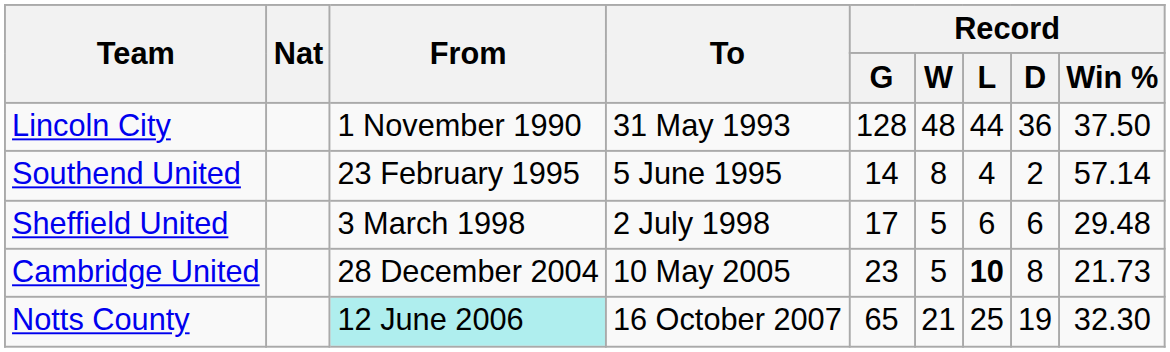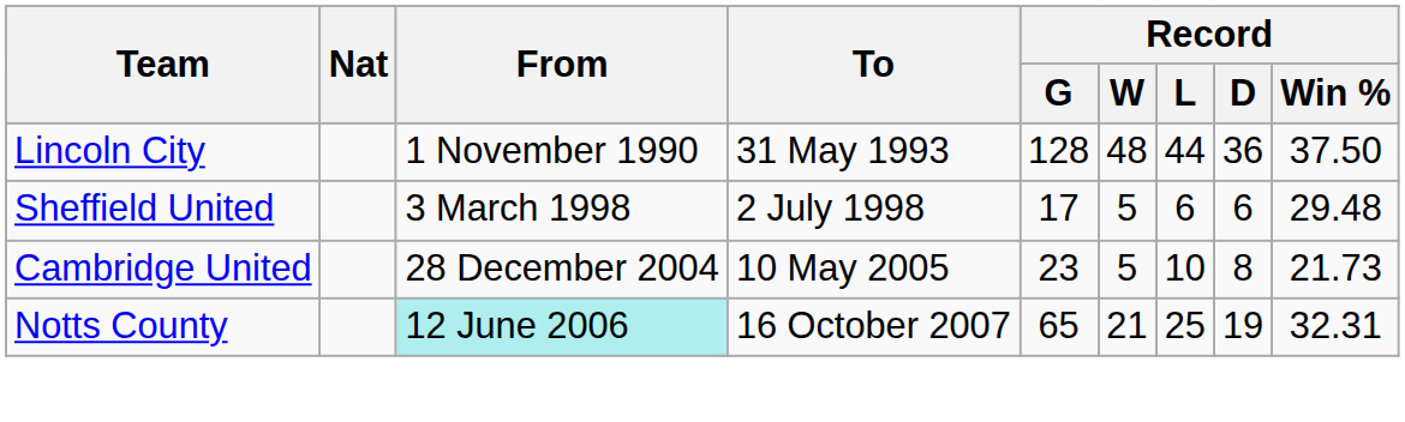- row: Southend United | 23 February 1995 | 5 June 1995 | 14 | 8 | 4 | 2 | 57.14
Cambridge United | Record / L: bold -> normal
Notts County | Record / Win %: 32.30 -> 32.31
